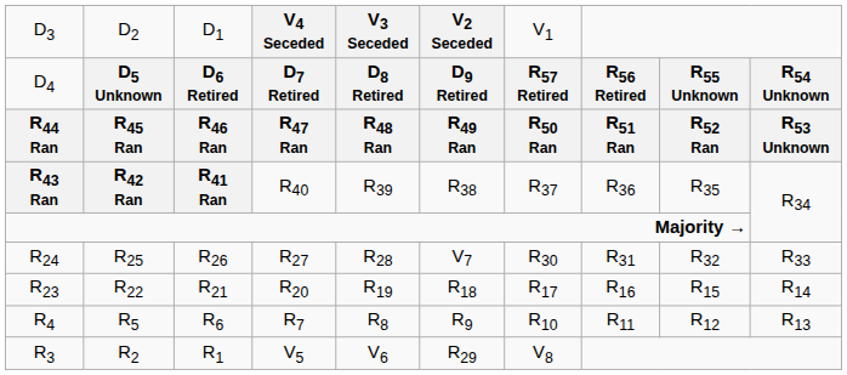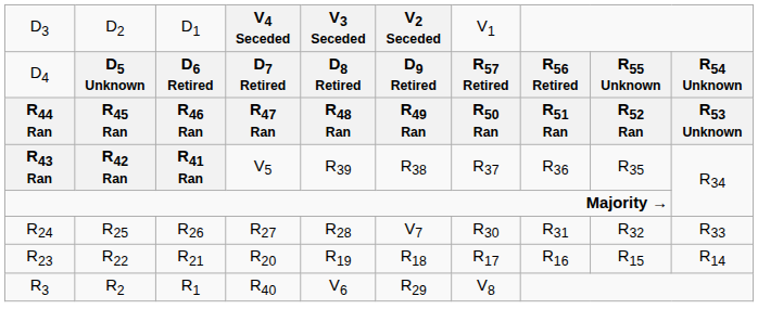R43 Ran | column 4: R40 -> V5
- row: R4 | R5 | R6 | R7 | R8 | R9 | R10 | R11 | R12 | R13
R3 | column 4: V5 -> R40
